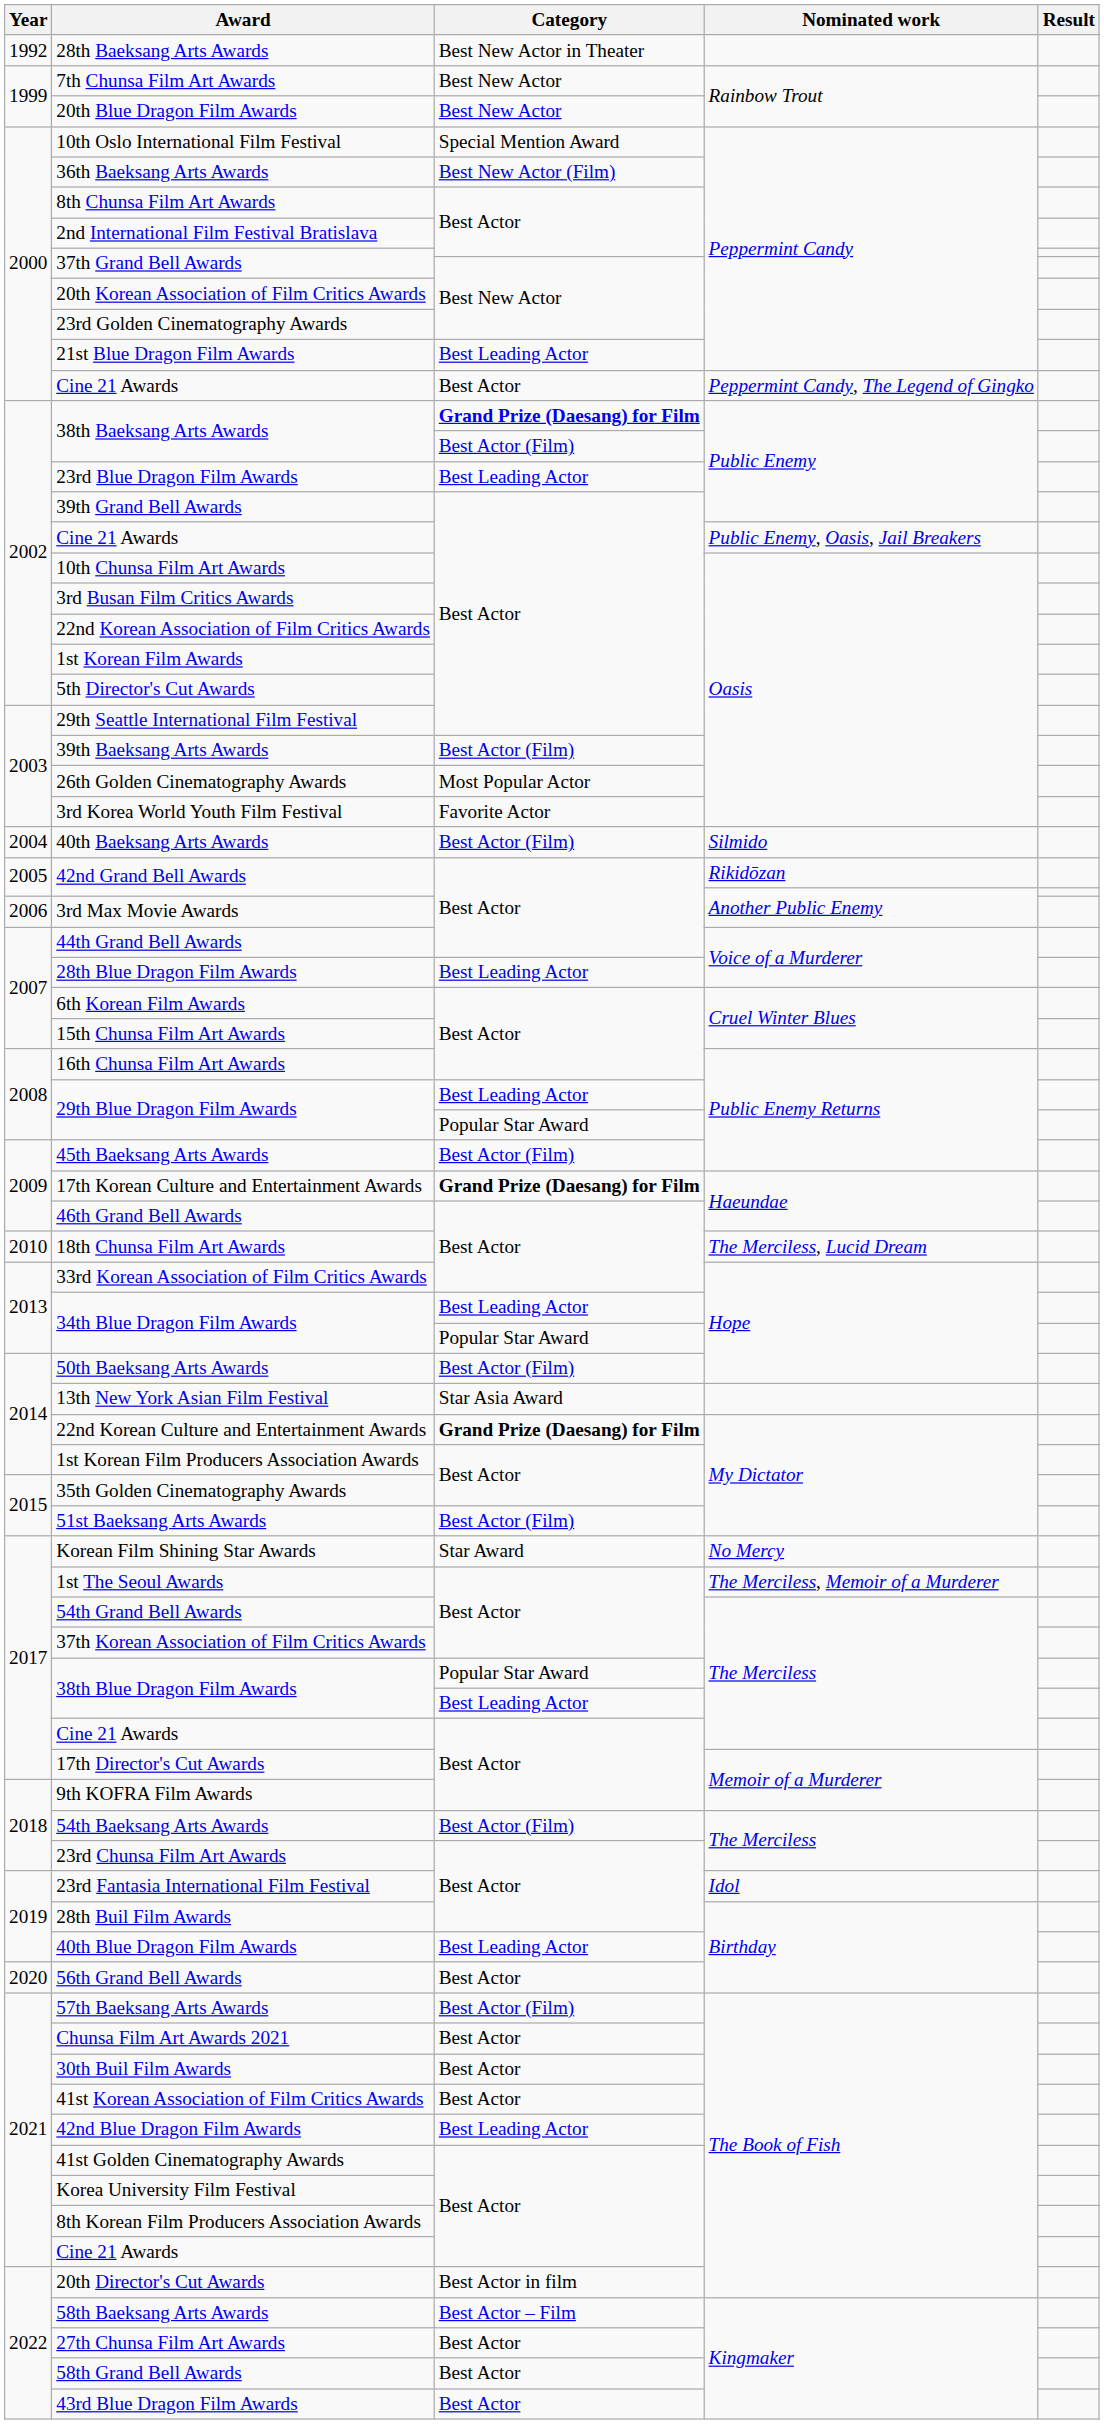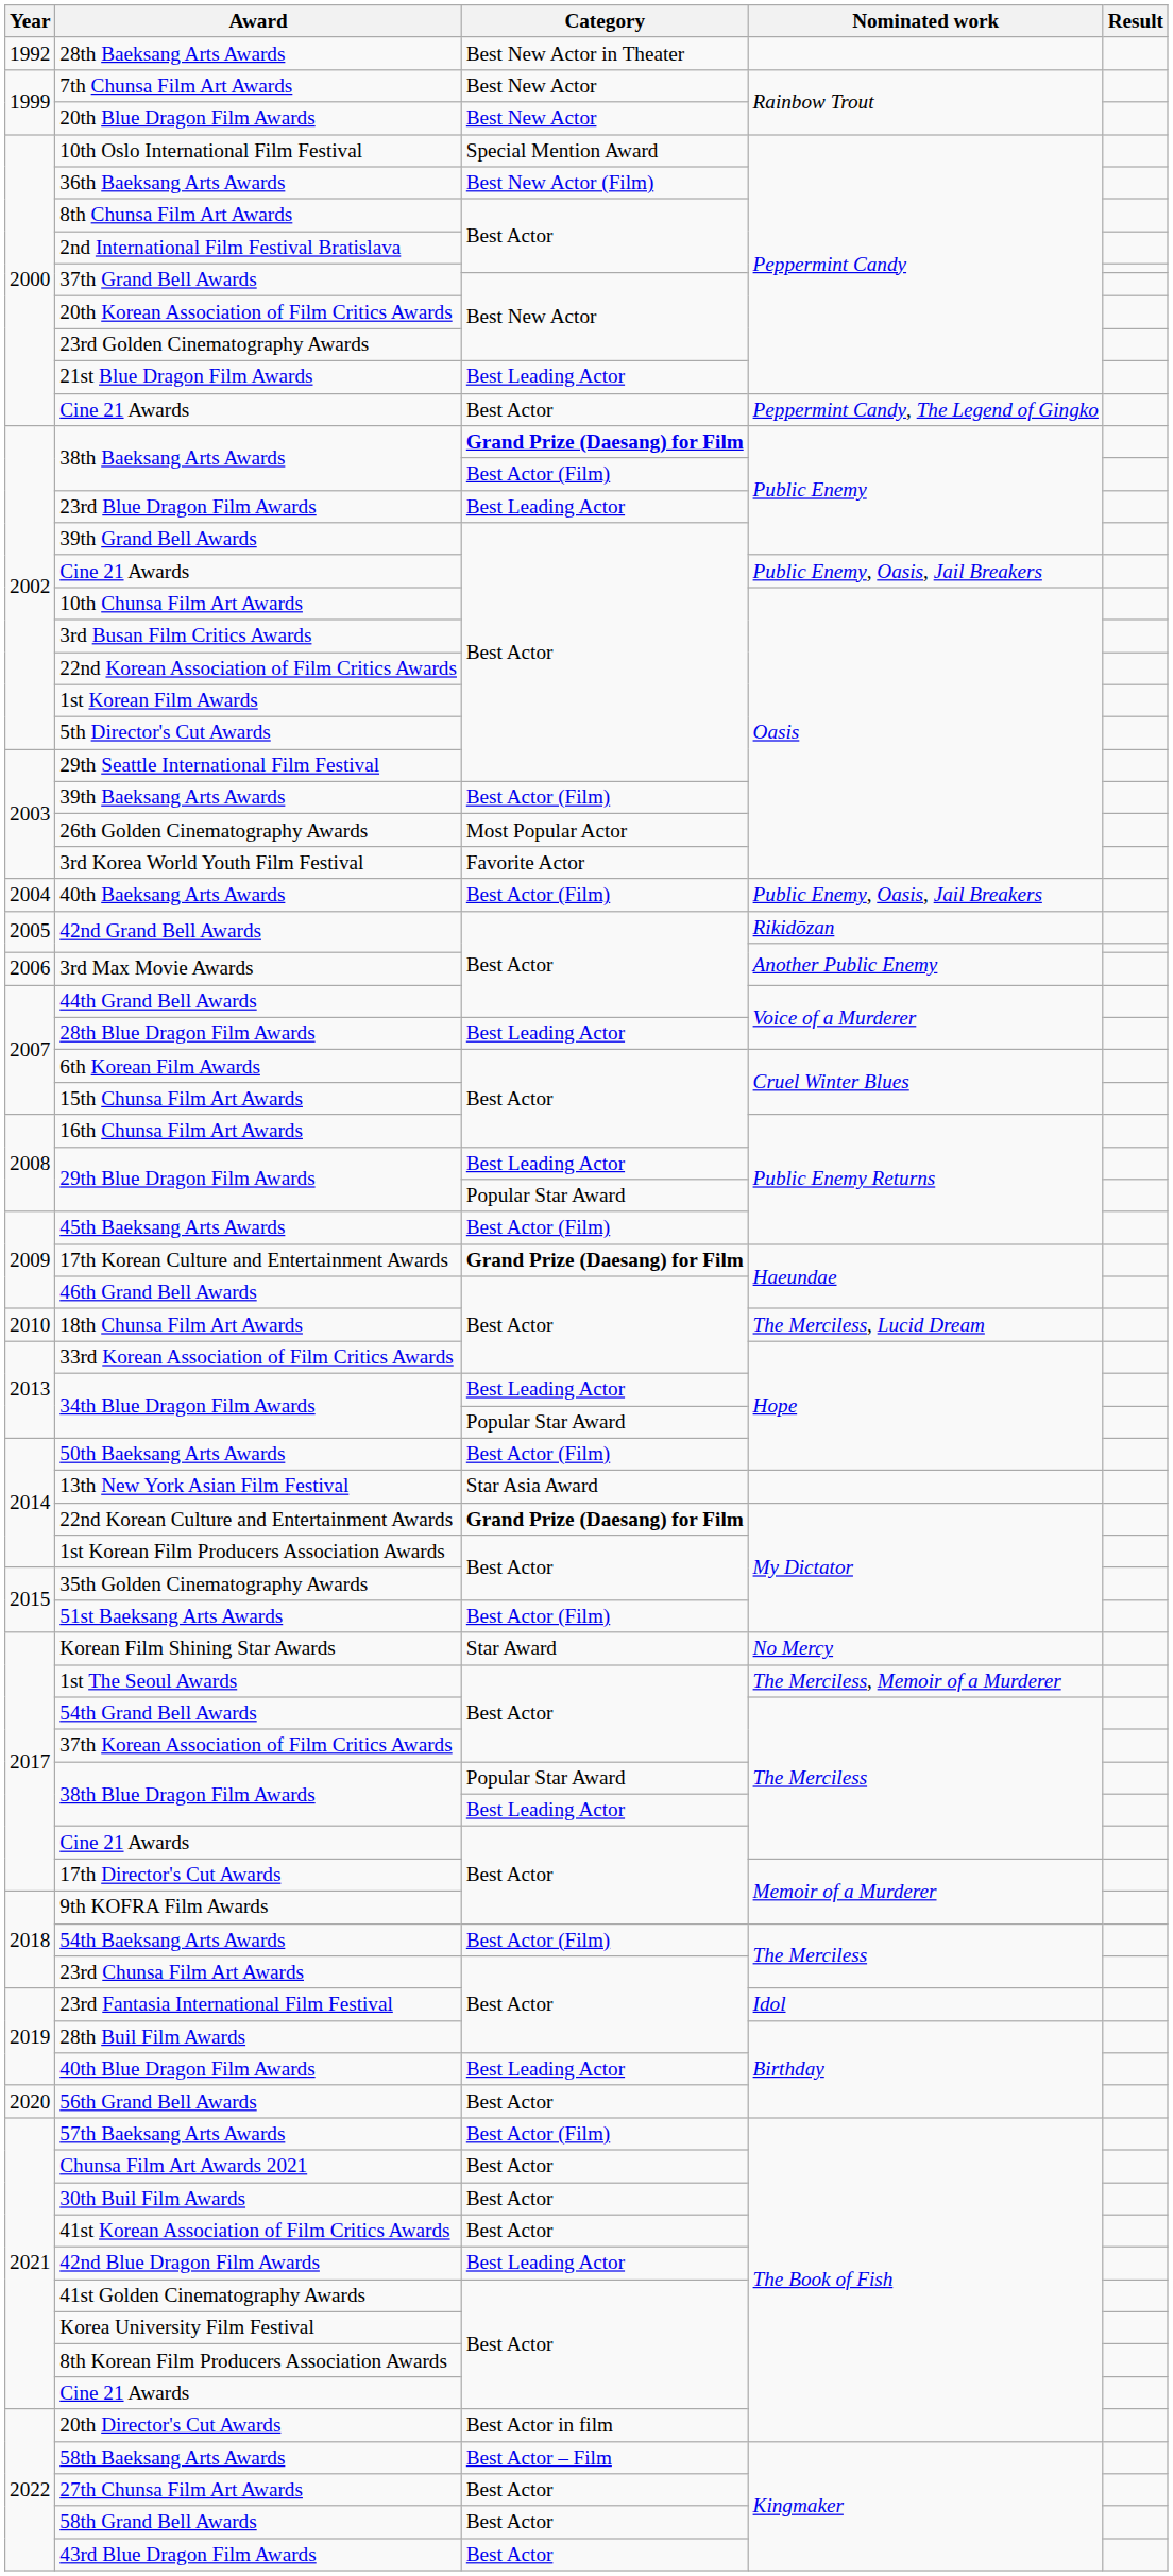40th Baeksang Arts Awards | Nominated work: Silmido -> Public Enemy, Oasis, Jail Breakers
